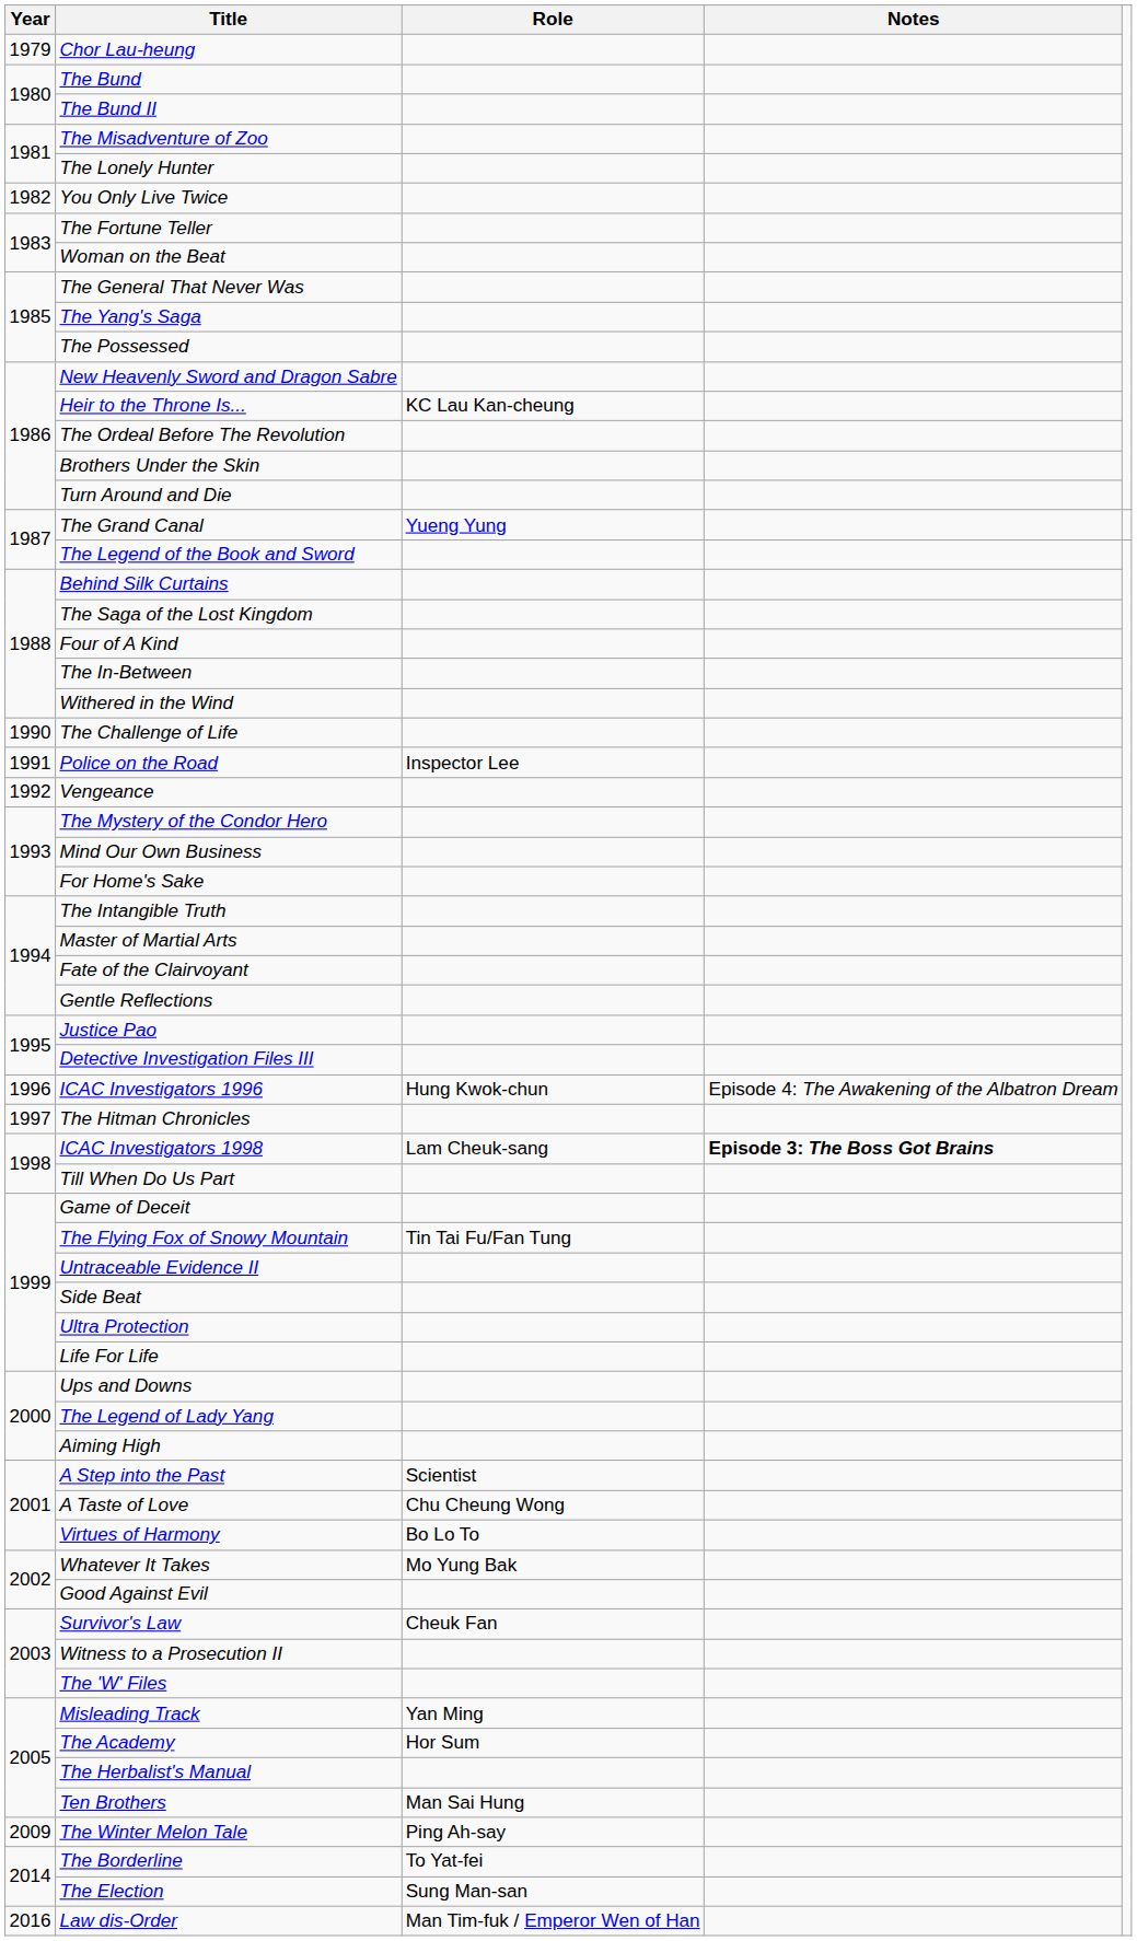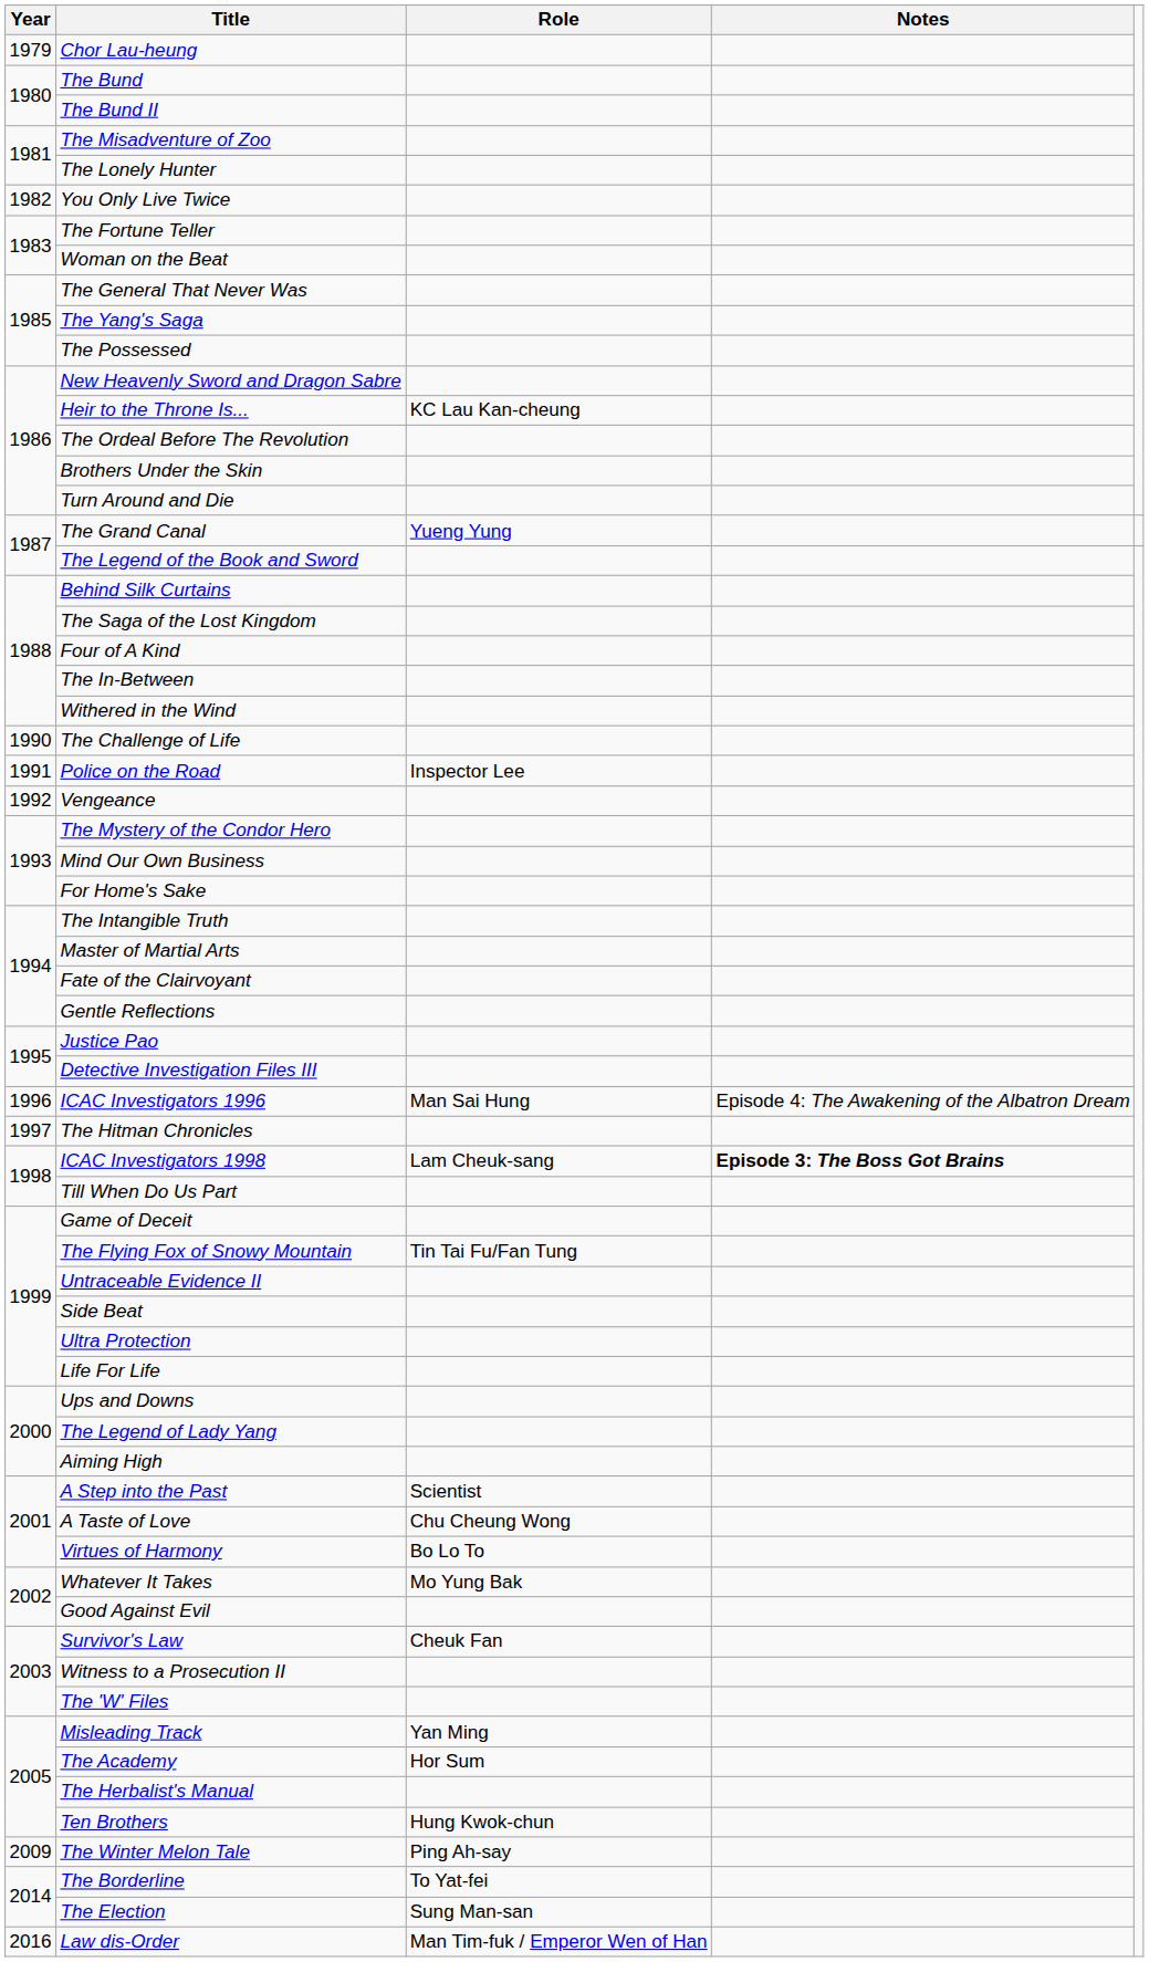ICAC Investigators 1996 | Role: Hung Kwok-chun -> Man Sai Hung
Ten Brothers | Role: Man Sai Hung -> Hung Kwok-chun
